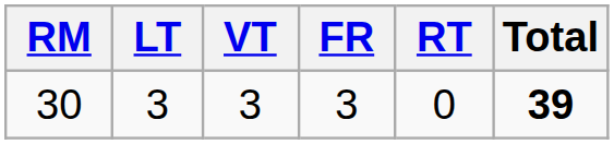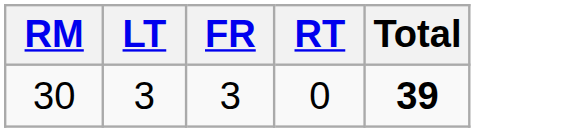- column: VT | 3
